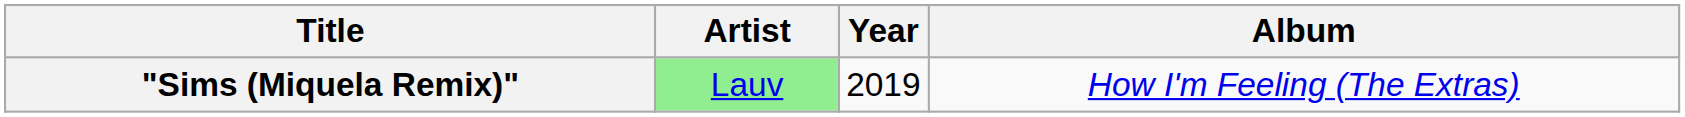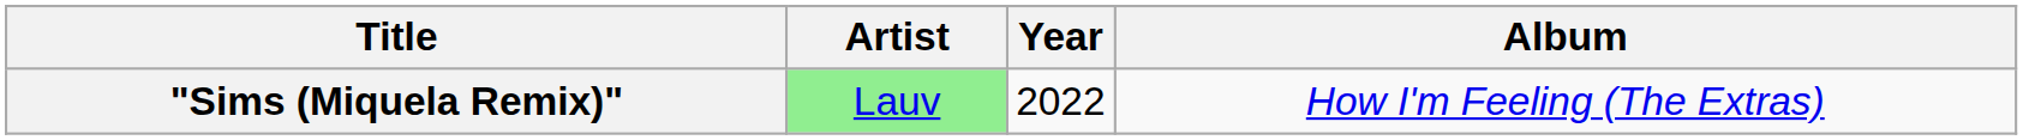"Sims (Miquela Remix)" | Year: 2019 -> 2022
